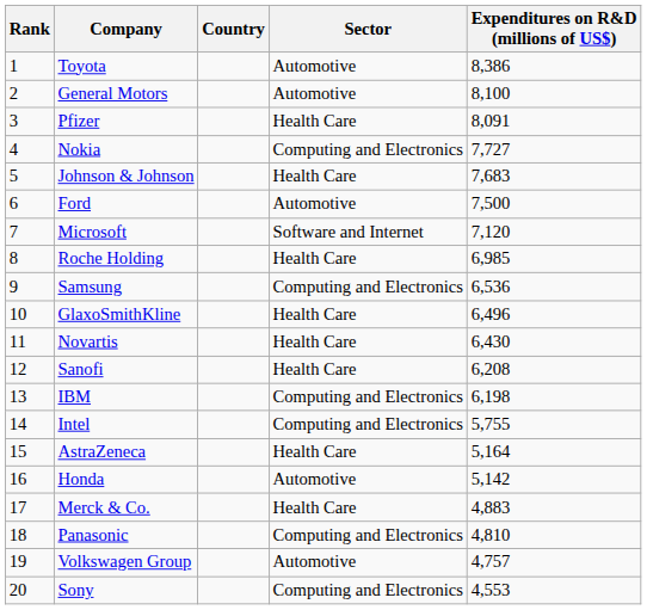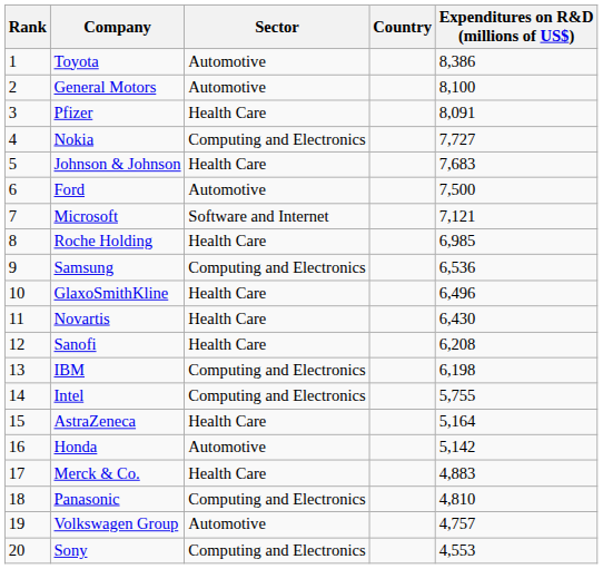columns swapped: Country <-> Sector
Microsoft | Expenditures on R&D (millions of US$): 7,120 -> 7,121
